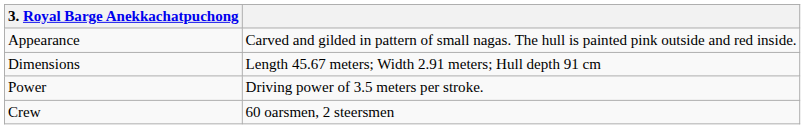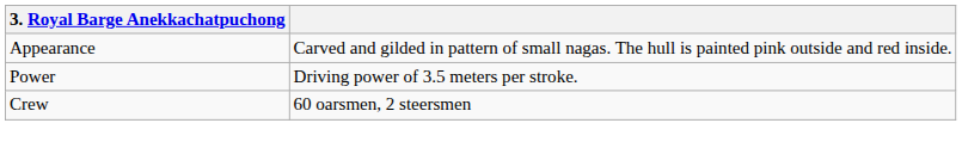- row: Dimensions | Length 45.67 meters; Width 2.91 meters; Hull depth 91 cm
